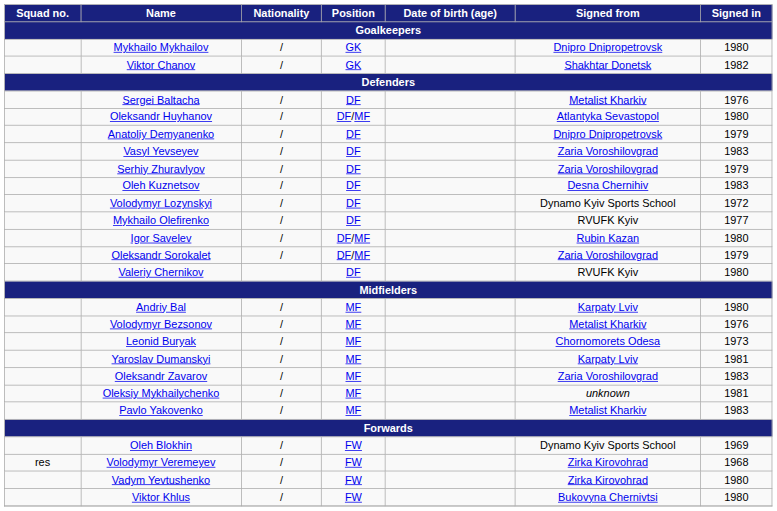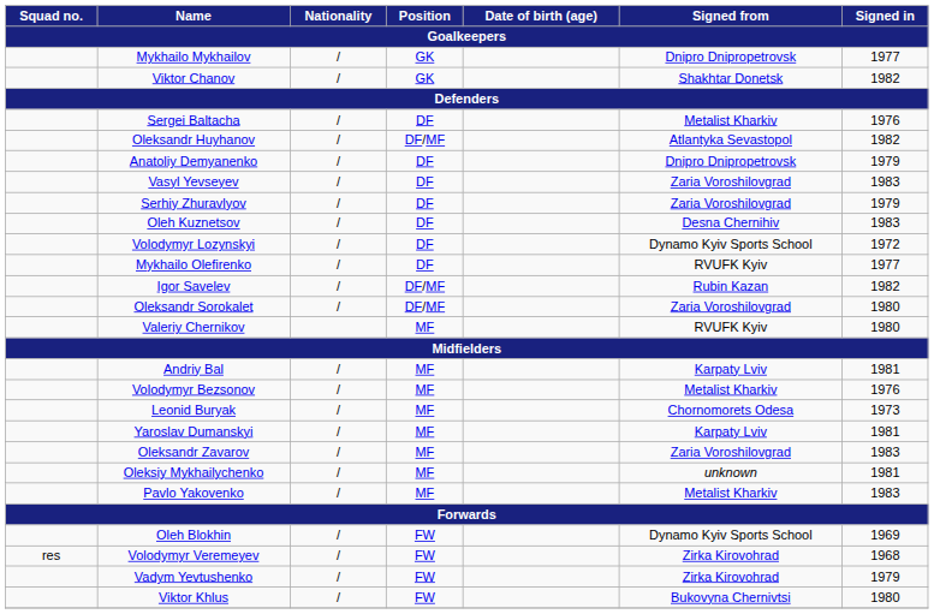Mykhailo Mykhailov | Signed in: 1980 -> 1977
Oleksandr Huyhanov | Signed in: 1980 -> 1982
Igor Savelev | Signed in: 1980 -> 1982
Oleksandr Sorokalet | Signed in: 1979 -> 1980
Valeriy Chernikov | Position: DF -> MF
Andriy Bal | Signed in: 1980 -> 1981
Vadym Yevtushenko | Signed in: 1980 -> 1979
